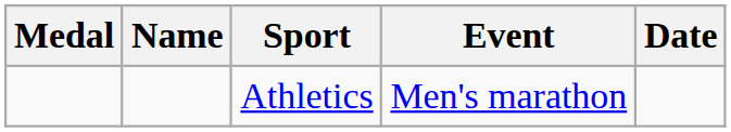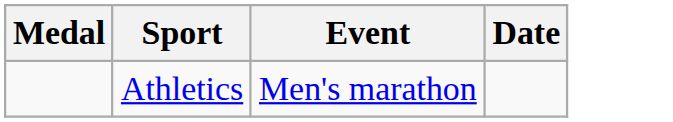- column: Name
